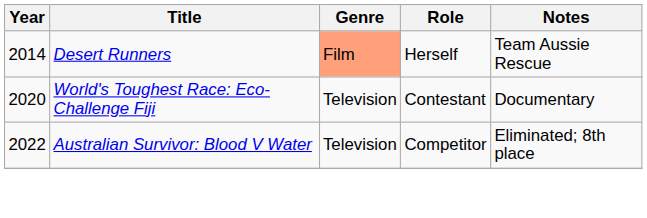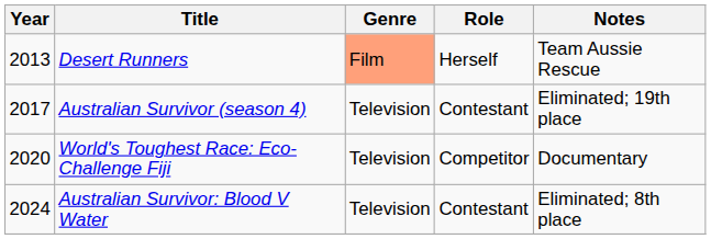Desert Runners | Year: 2014 -> 2013
+ row: 2017 | Australian Survivor (season 4) | Television | Contestant | Eliminated; 19th place
World's Toughest Race: Eco-Challenge Fiji | Role: Contestant -> Competitor
Australian Survivor: Blood V Water | Year: 2022 -> 2024
Australian Survivor: Blood V Water | Role: Competitor -> Contestant
